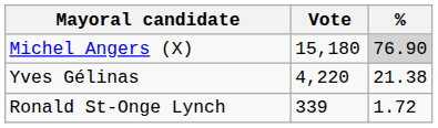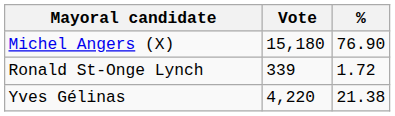Michel Angers (X) | %: lightgrey background -> no background
rows swapped: Yves Gélinas <-> Ronald St-Onge Lynch
